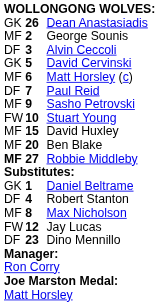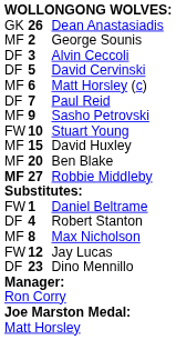David Cervinski | column 1: GK -> DF
Daniel Beltrame | column 1: GK -> FW
